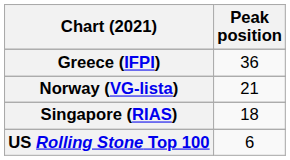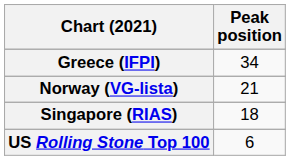Greece (IFPI) | Peak position: 36 -> 34
